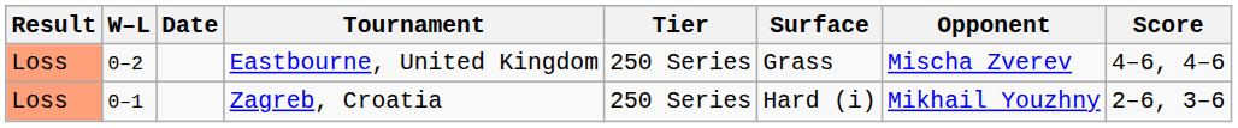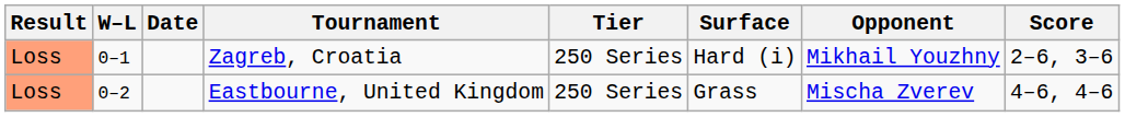rows swapped: Zagreb, Croatia <-> Eastbourne, United Kingdom
